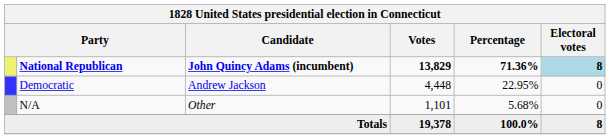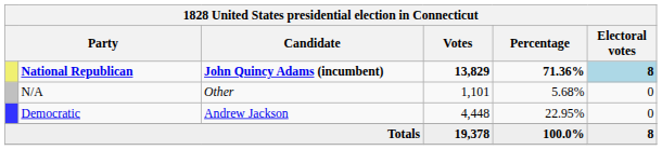rows swapped: Democratic <-> N/A
